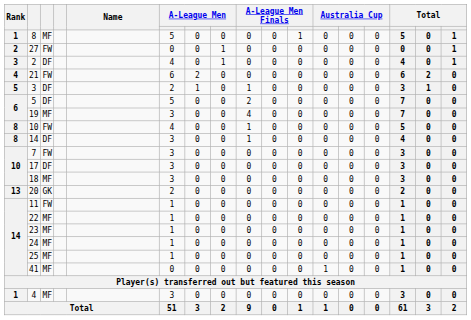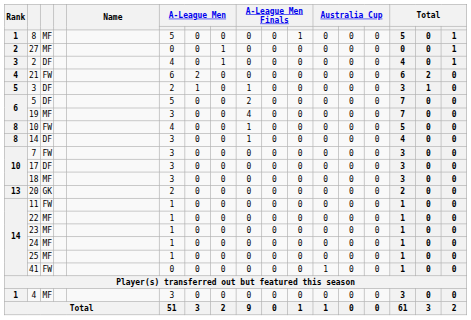27 | column 3: FW -> MF
41 | column 3: MF -> FW
